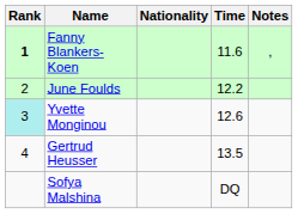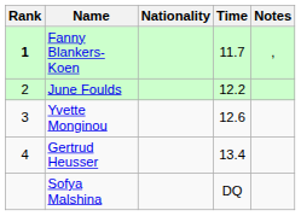Fanny Blankers-Koen | Time: 11.6 -> 11.7
Yvette Monginou | Rank: paleturquoise background -> no background
Gertrud Heusser | Time: 13.5 -> 13.4
